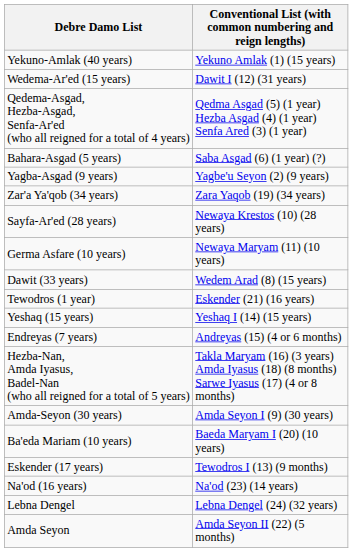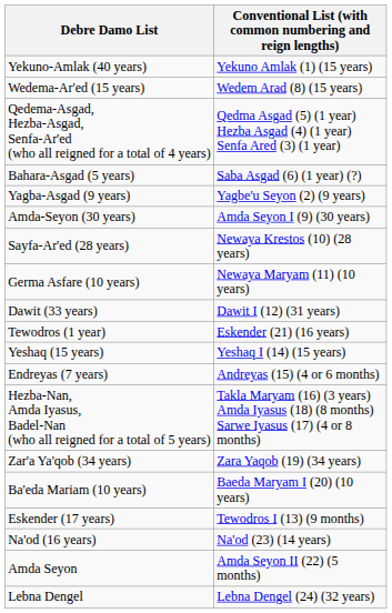Wedema-Ar'ed (15 years) | Conventional List (with common numbering and reign lengths): Dawit I (12) (31 years) -> Wedem Arad (8) (15 years)
rows swapped: Amda-Seyon (30 years) <-> Zar'a Ya'qob (34 years)
Dawit (33 years) | Conventional List (with common numbering and reign lengths): Wedem Arad (8) (15 years) -> Dawit I (12) (31 years)
rows swapped: Amda Seyon <-> Lebna Dengel
